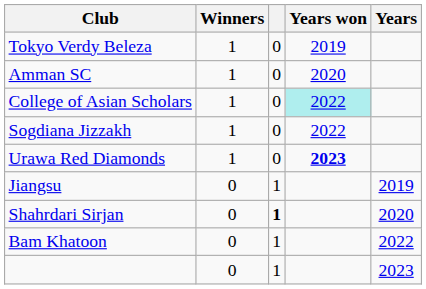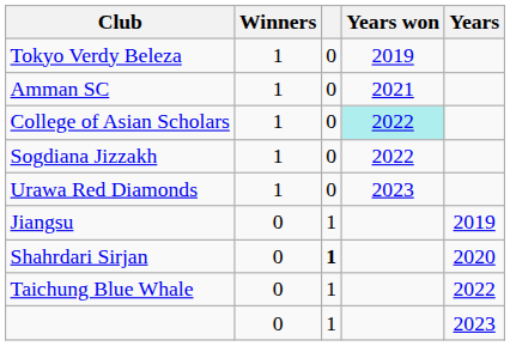Amman SC | Years won: 2020 -> 2021
Urawa Red Diamonds | Years won: bold -> normal
+ row: Taichung Blue Whale | 0 | 1 | 2022
- row: Bam Khatoon | 0 | 1 | 2022
